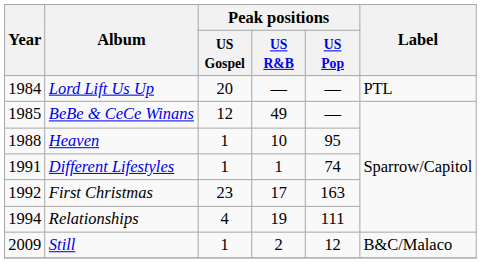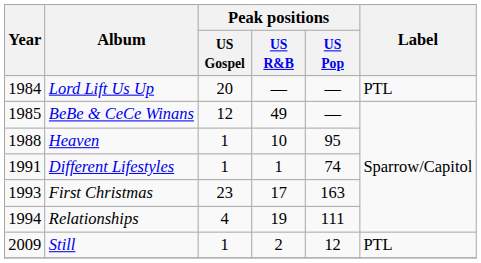First Christmas | Year: 1992 -> 1993
Still | Label: B&C/Malaco -> PTL
